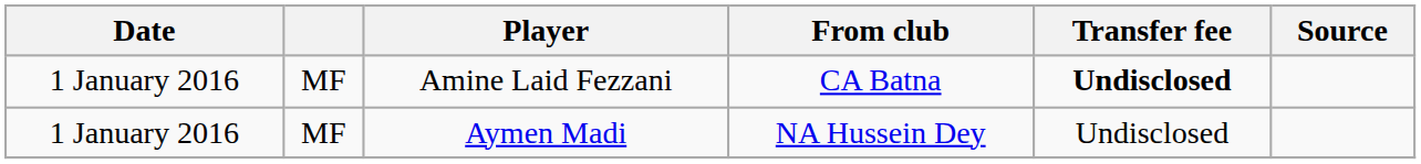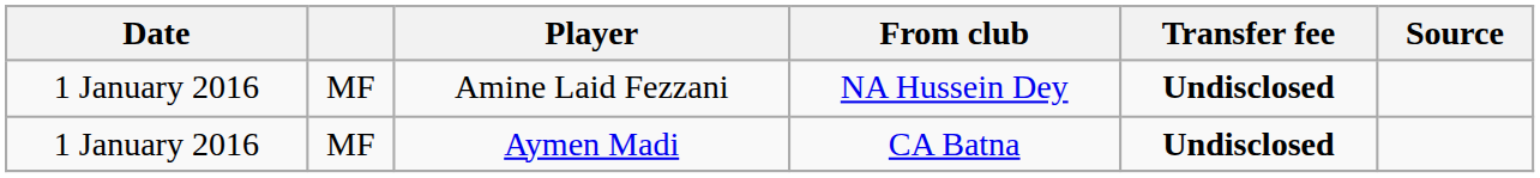Amine Laid Fezzani | From club: CA Batna -> NA Hussein Dey
Aymen Madi | From club: NA Hussein Dey -> CA Batna
Aymen Madi | Transfer fee: normal -> bold
